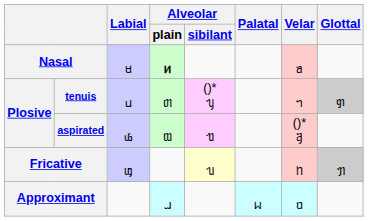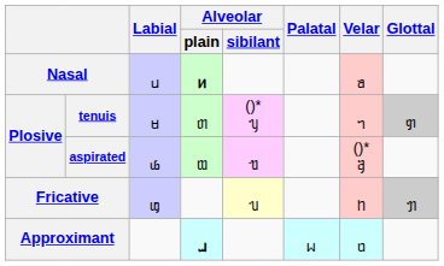Nasal | Labial: ᥛ -> ᥙ
tenuis | Labial: ᥙ -> ᥛ
Approximant | Alveolar / plain: normal -> bold
